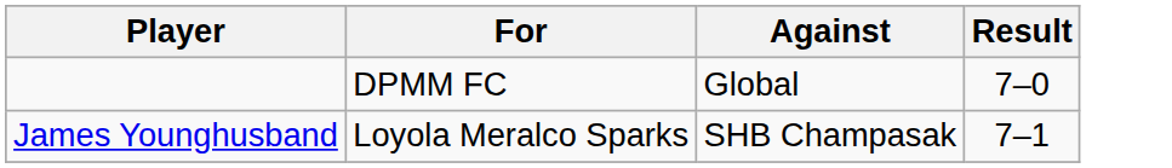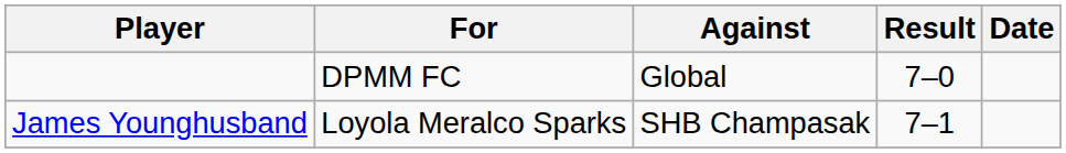+ column: Date
